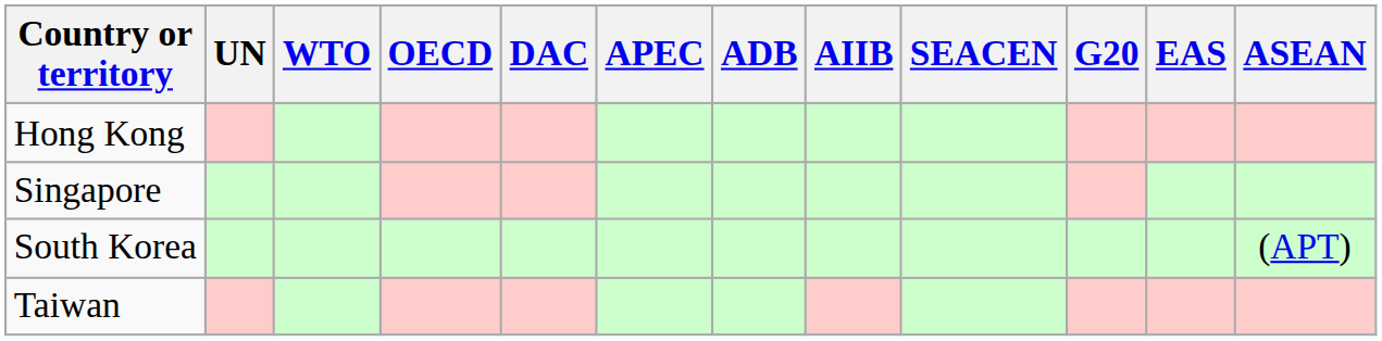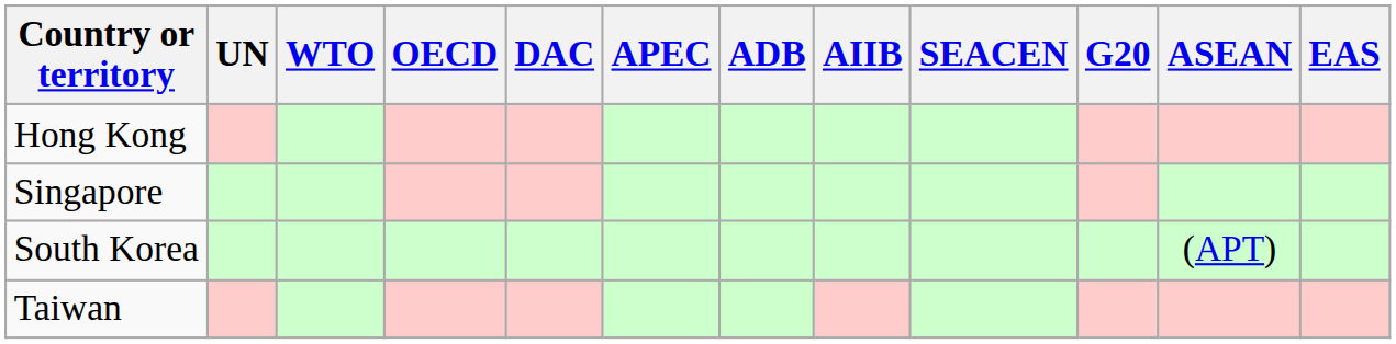columns swapped: EAS <-> ASEAN
